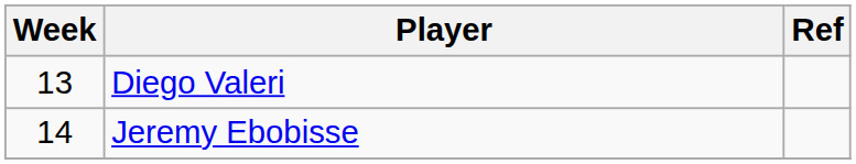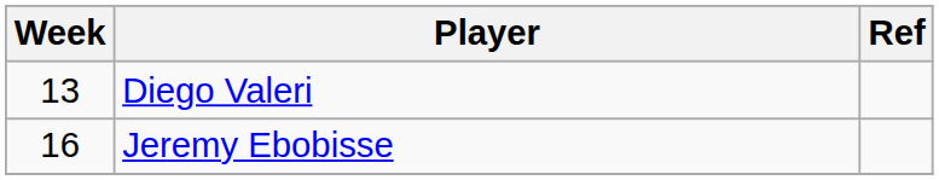Jeremy Ebobisse | Week: 14 -> 16
